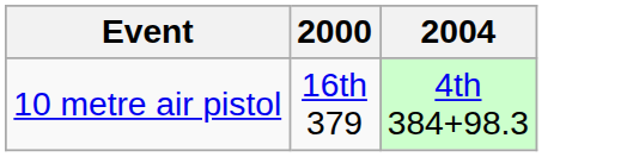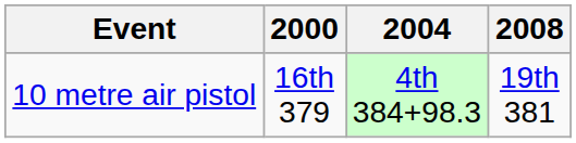+ column: 2008 | 19th 381
